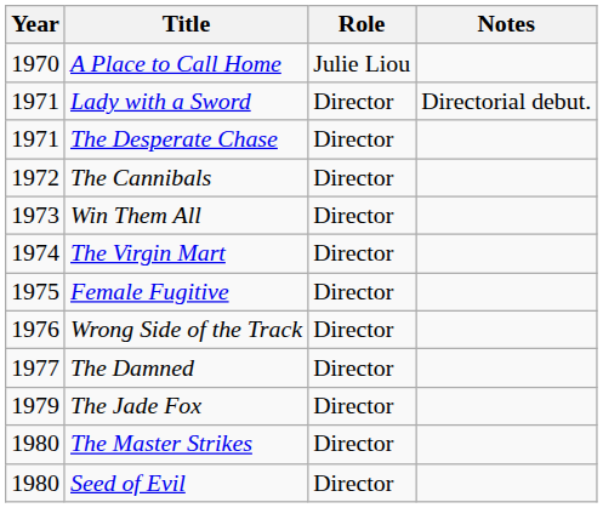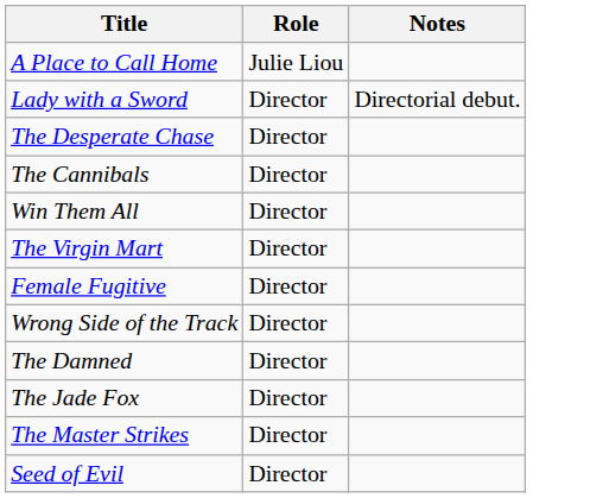- column: Year | 1970 | 1971 | 1971 | 1972 | 1973 | 1974 | 1975 | 1976 | 1977 | 1979 | 1980 | 1980
